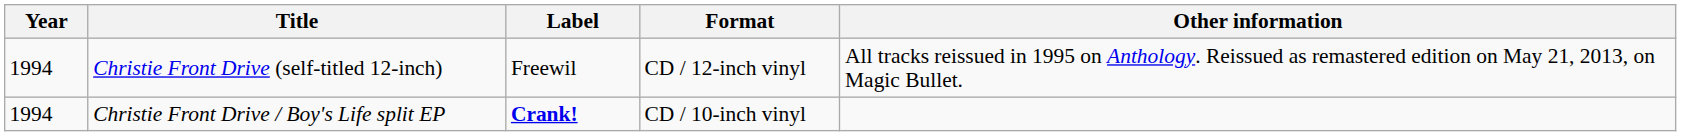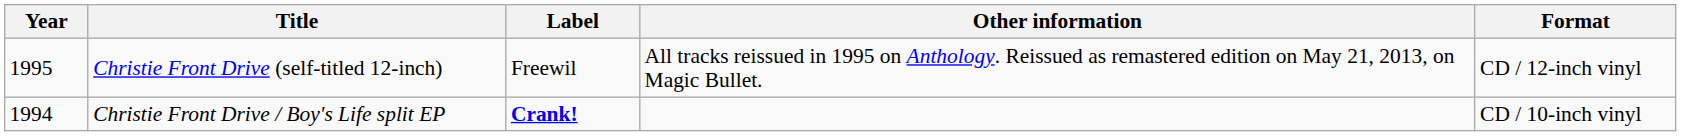columns swapped: Format <-> Other information
Christie Front Drive (self-titled 12-inch) | Year: 1994 -> 1995
